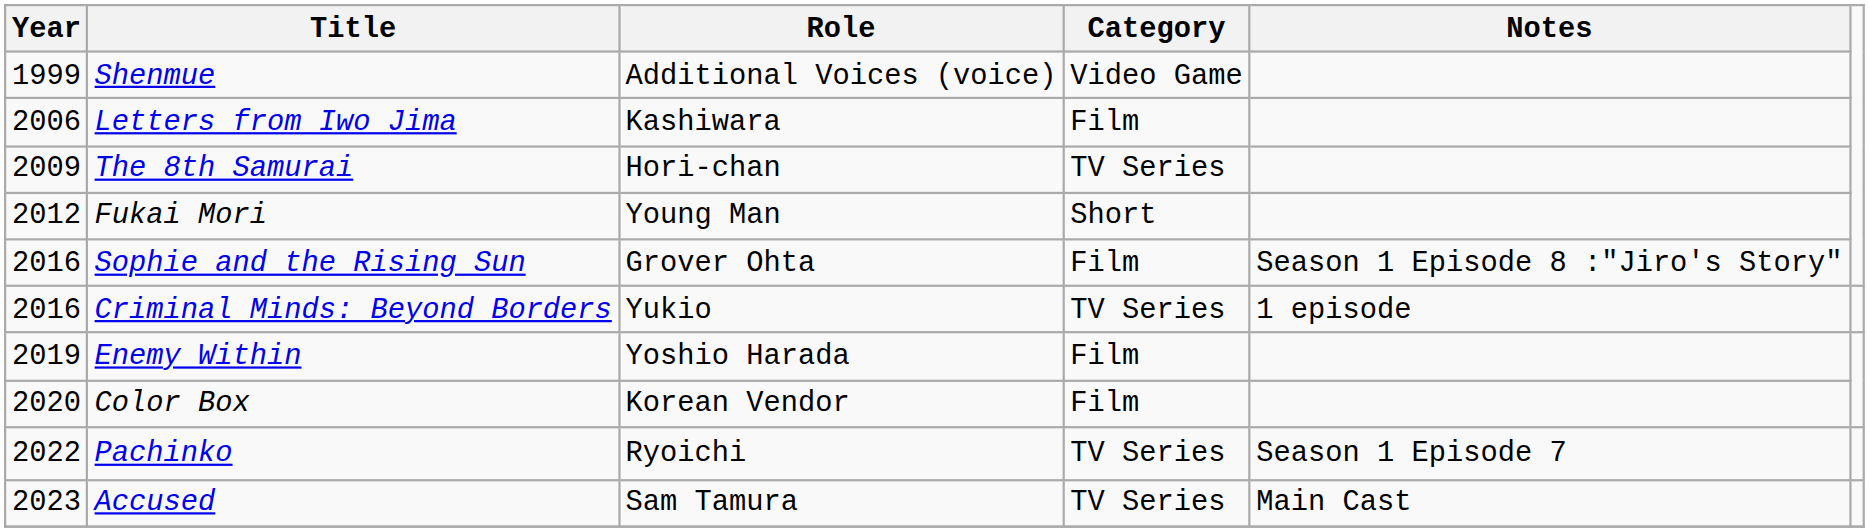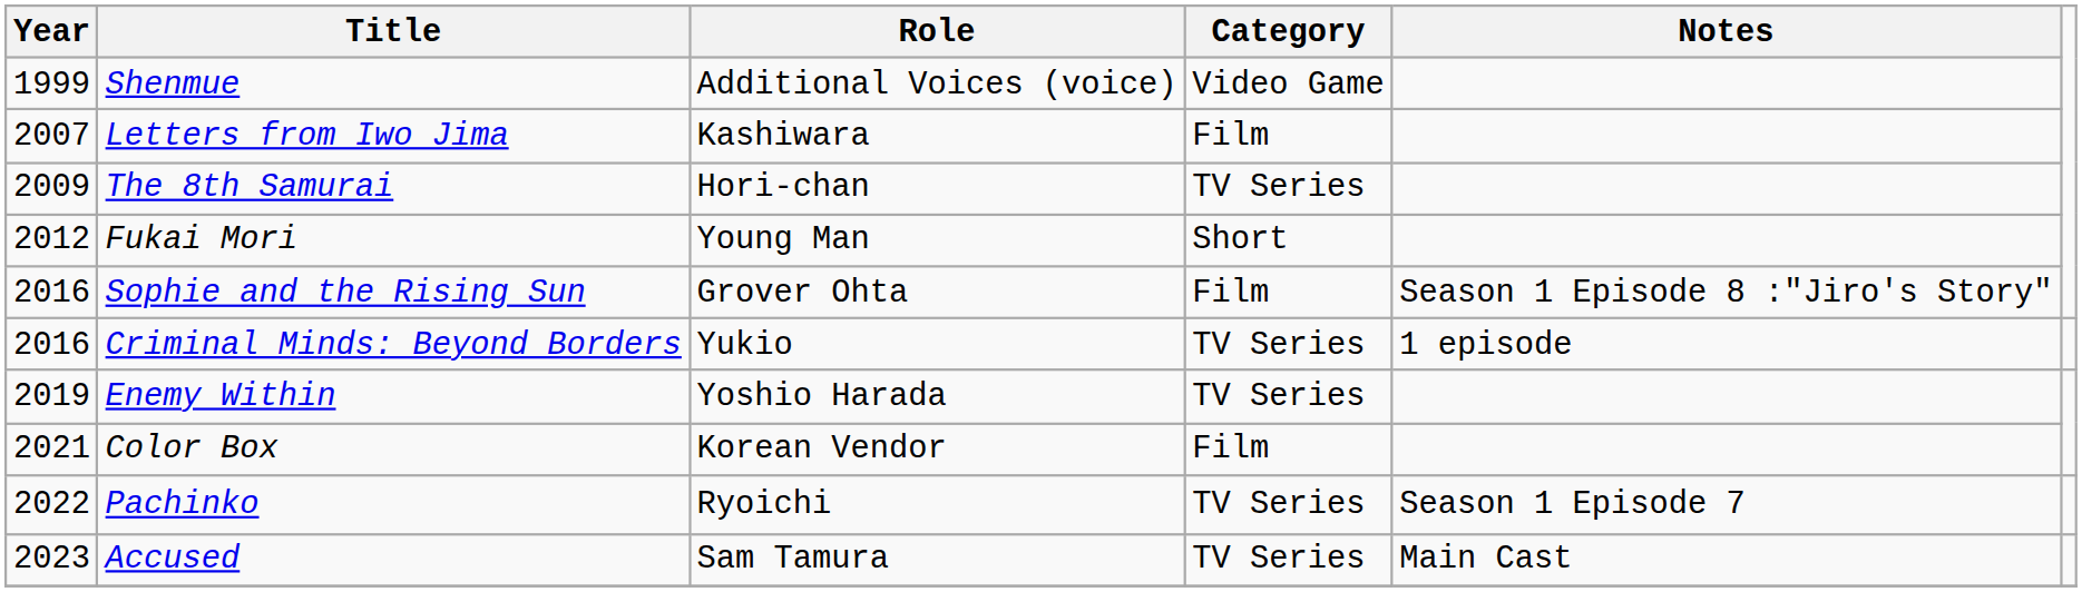Letters from Iwo Jima | Year: 2006 -> 2007
Enemy Within | Category: Film -> TV Series
Color Box | Year: 2020 -> 2021
